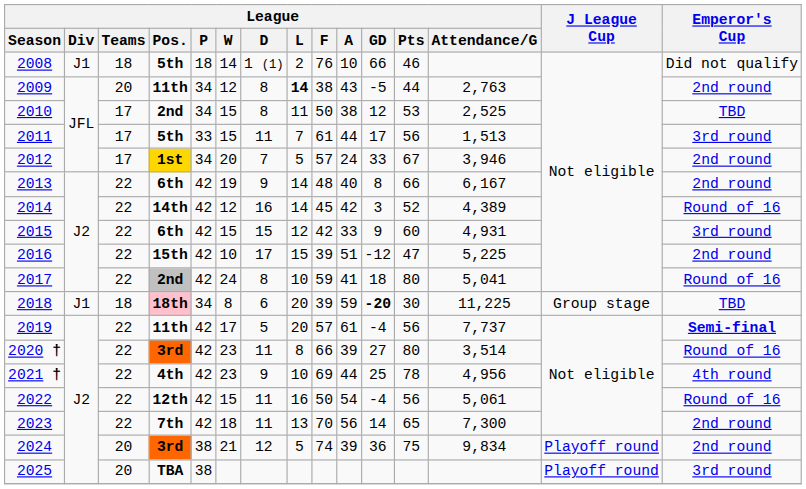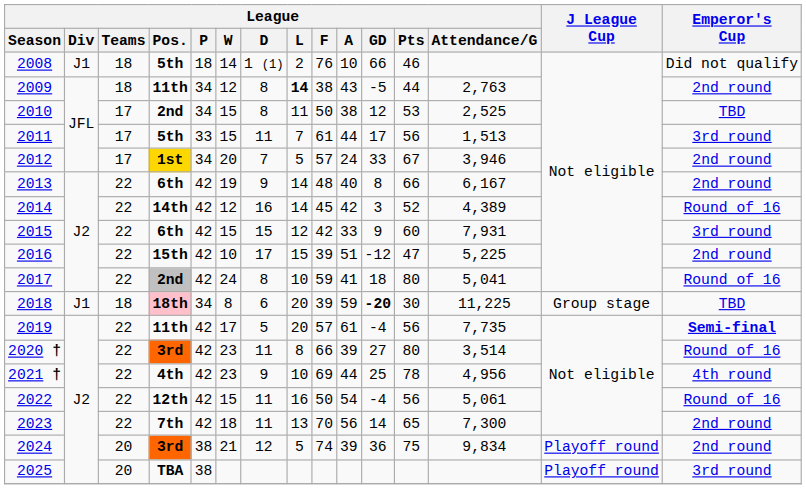2009 | League / Teams: 20 -> 18
2015 | League / Attendance/G: 4,931 -> 7,931
2019 | League / Attendance/G: 7,737 -> 7,735
